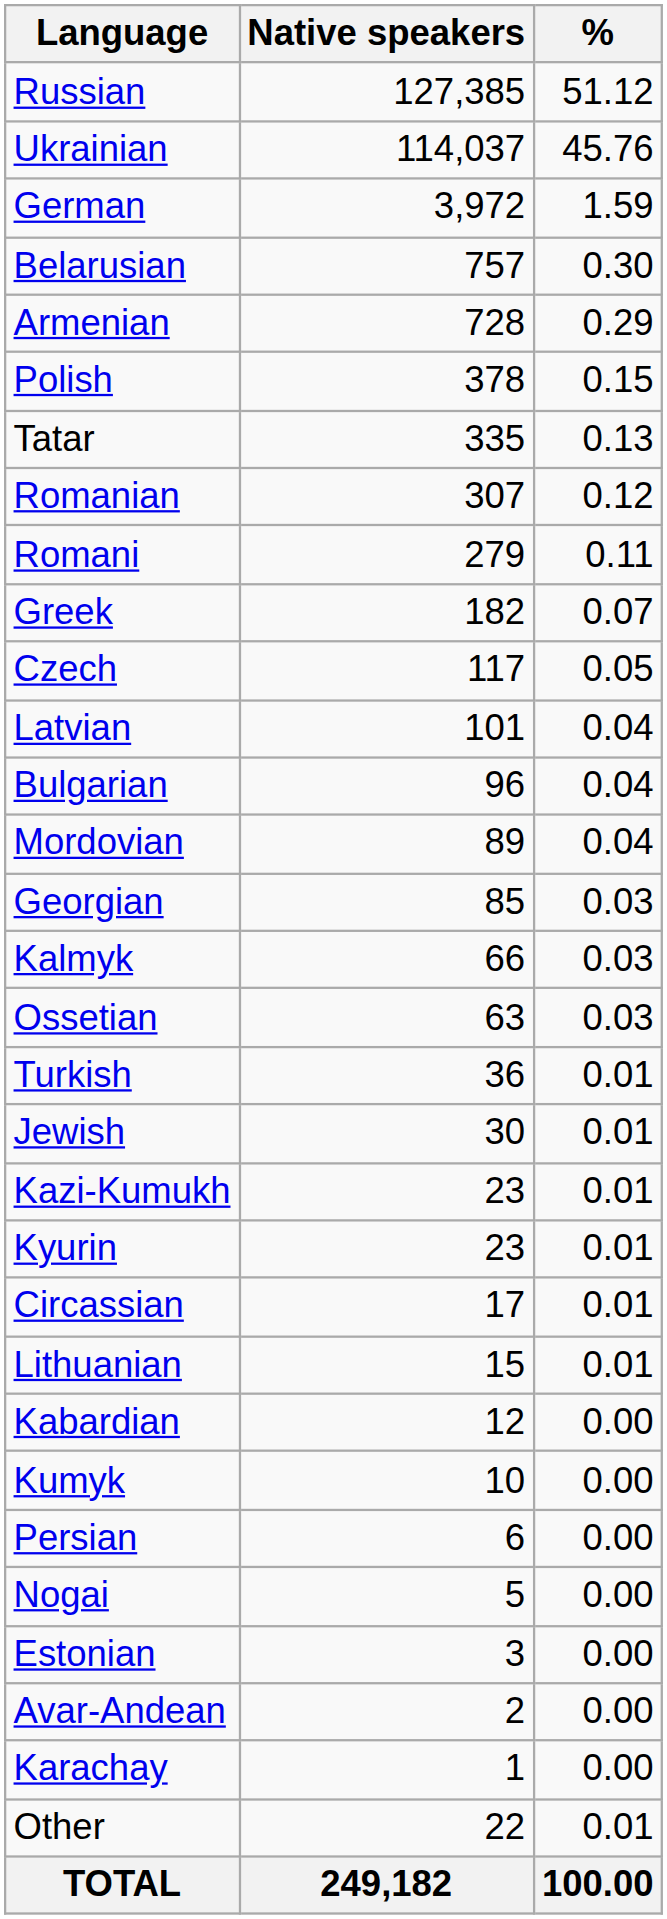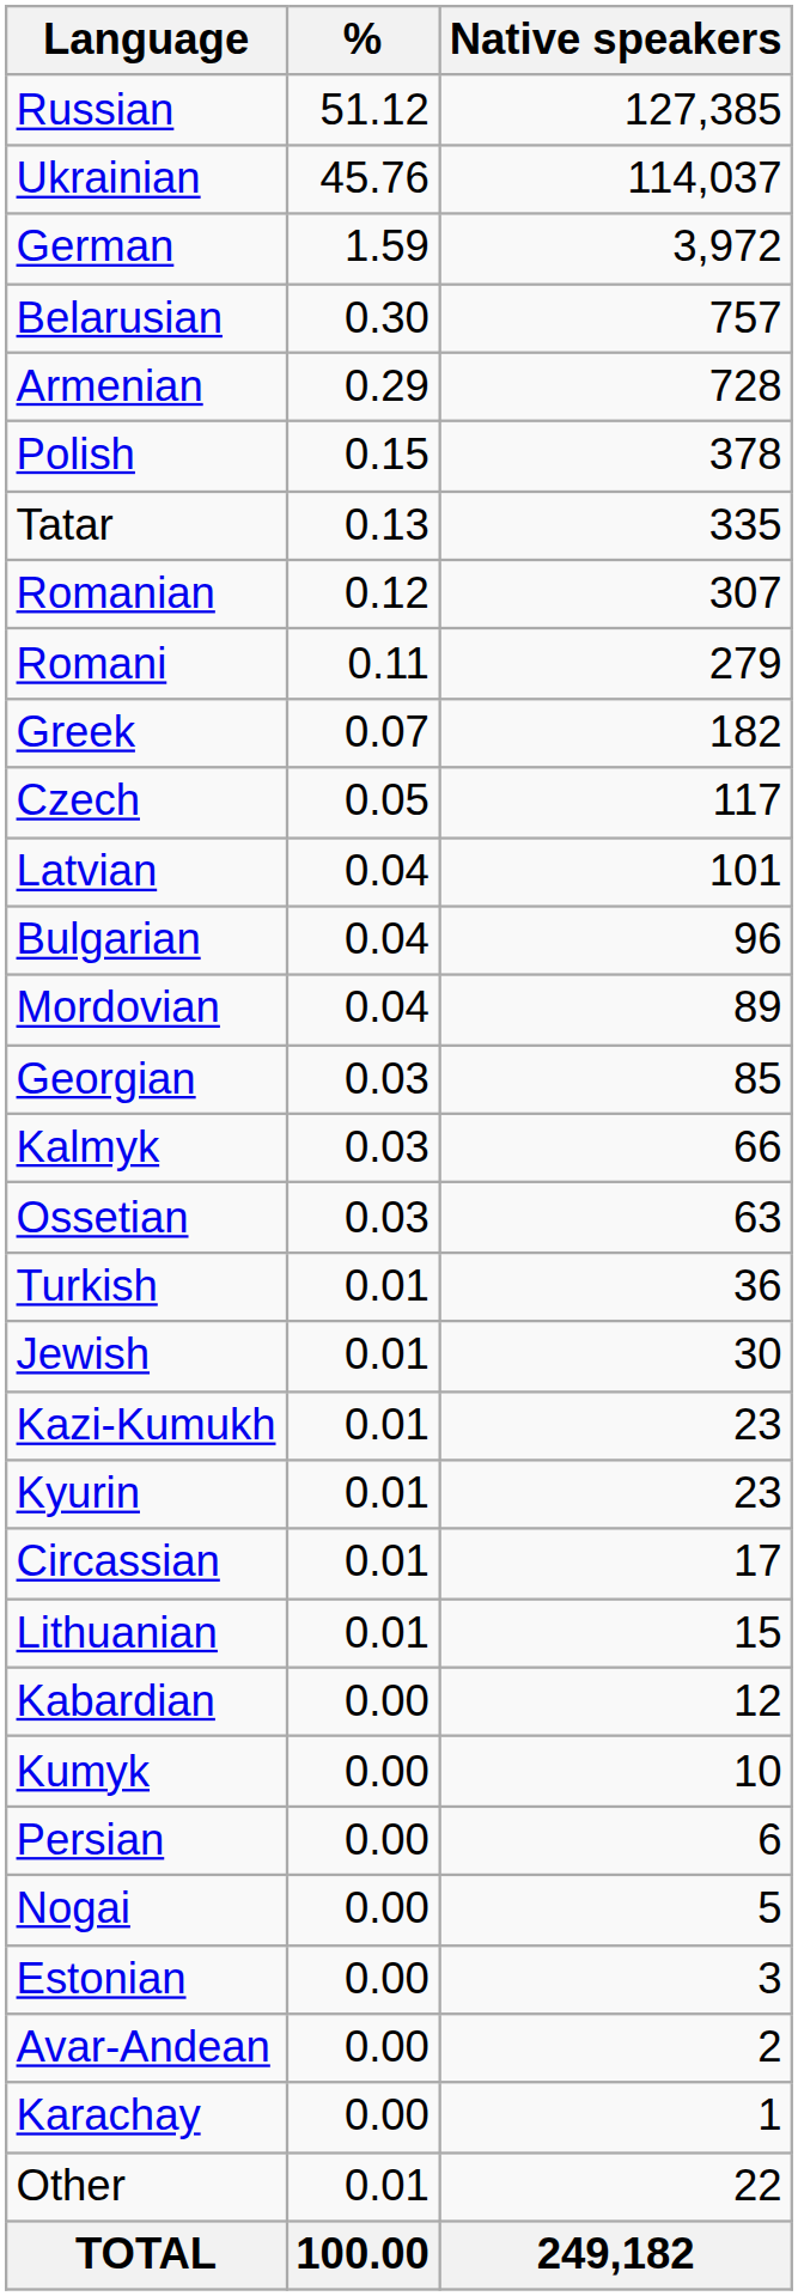columns swapped: Native speakers <-> %
